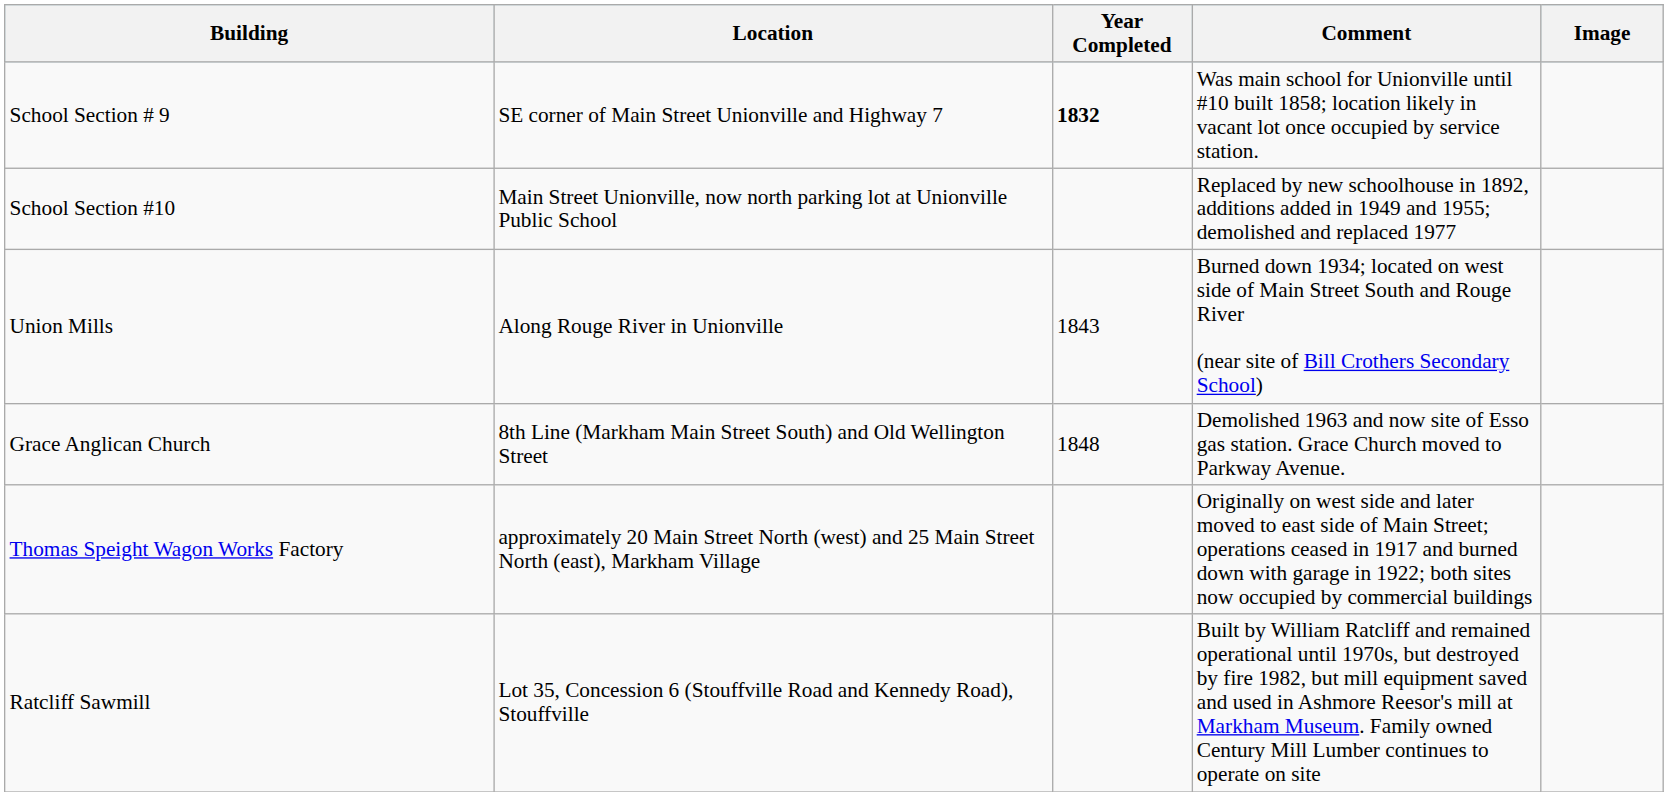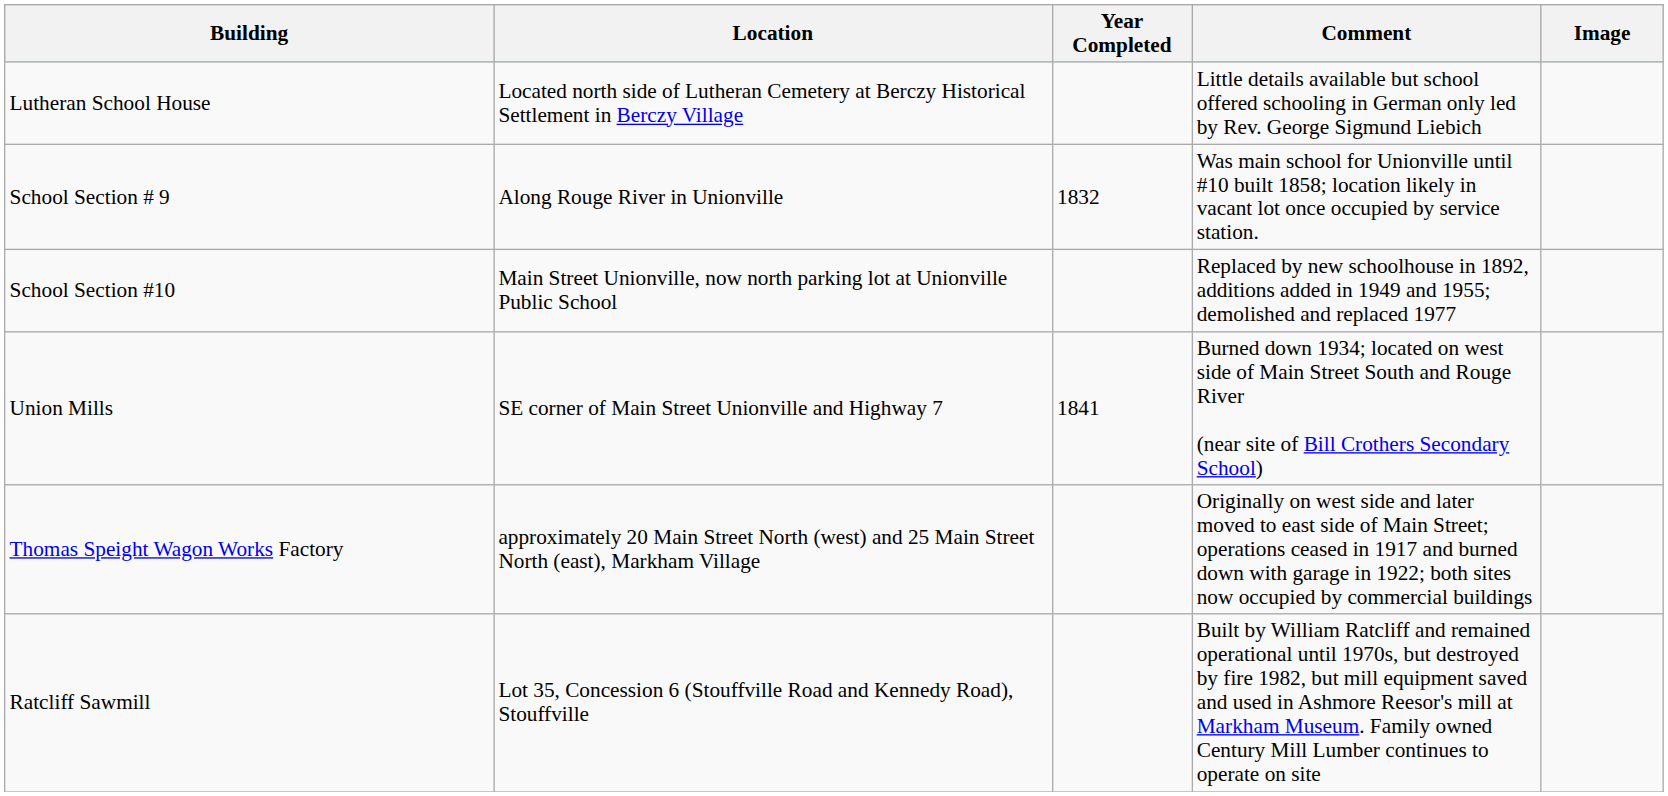+ row: Lutheran School House | Located north side of Lutheran Cemetery at Berczy Historical Settlement in Berczy Village | Little details available but school offered schooling in German only led by Rev. George Sigmund Liebich
School Section # 9 | Location: SE corner of Main Street Unionville and Highway 7 -> Along Rouge River in Unionville
School Section # 9 | Year Completed: bold -> normal
Union Mills | Location: Along Rouge River in Unionville -> SE corner of Main Street Unionville and Highway 7
Union Mills | Year Completed: 1843 -> 1841
- row: Grace Anglican Church | 8th Line (Markham Main Street South) and Old Wellington Street | 1848 | Demolished 1963 and now site of Esso gas station. Grace Church moved to Parkway Avenue.
